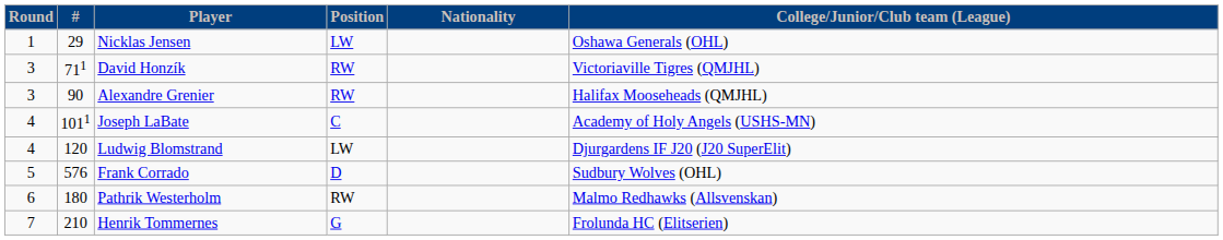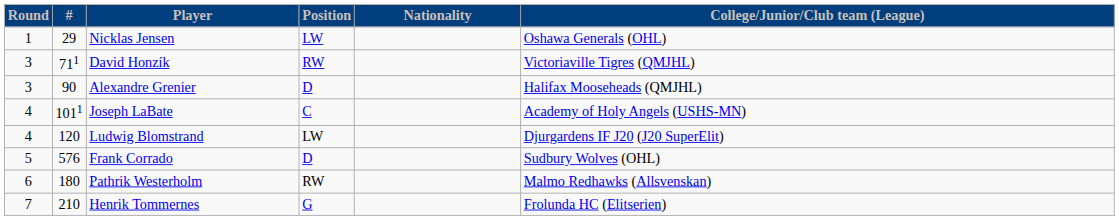Alexandre Grenier | Position: RW -> D
